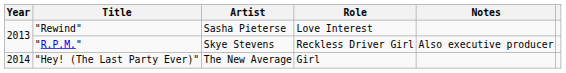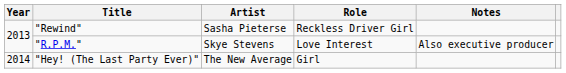"Rewind" | Role: Love Interest -> Reckless Driver Girl
"R.P.M." | Role: Reckless Driver Girl -> Love Interest
